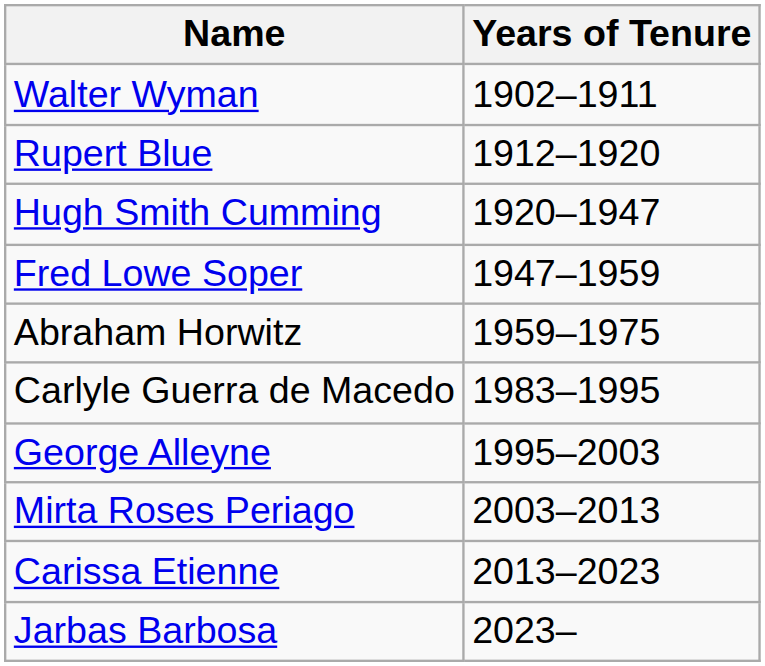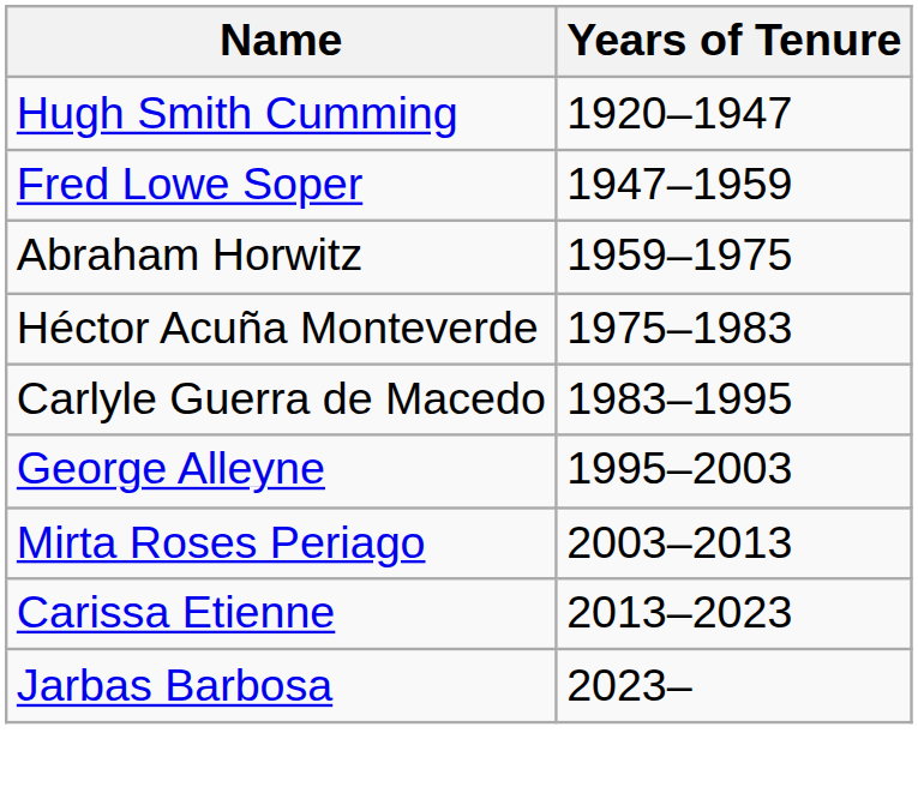- row: Walter Wyman | 1902–1911
- row: Rupert Blue | 1912–1920
+ row: Héctor Acuña Monteverde | 1975–1983
